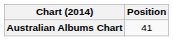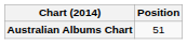Australian Albums Chart | Position: 41 -> 51
